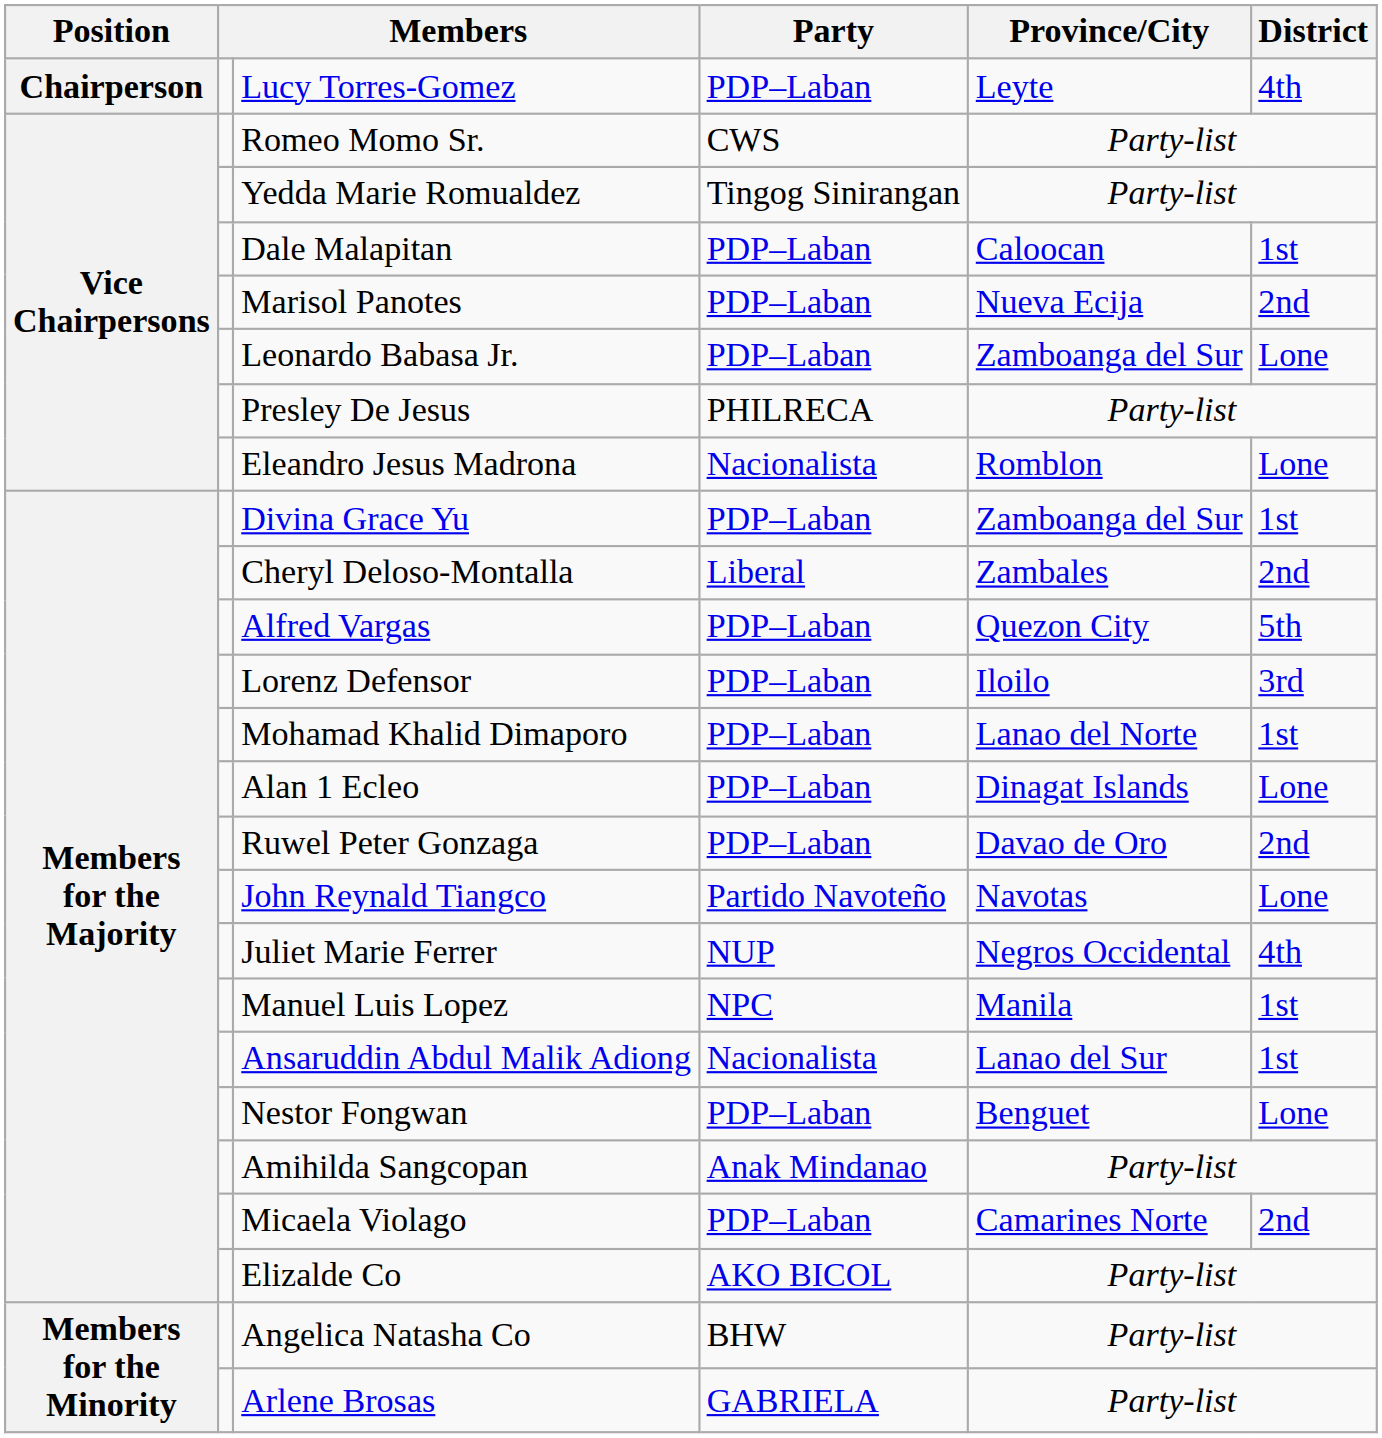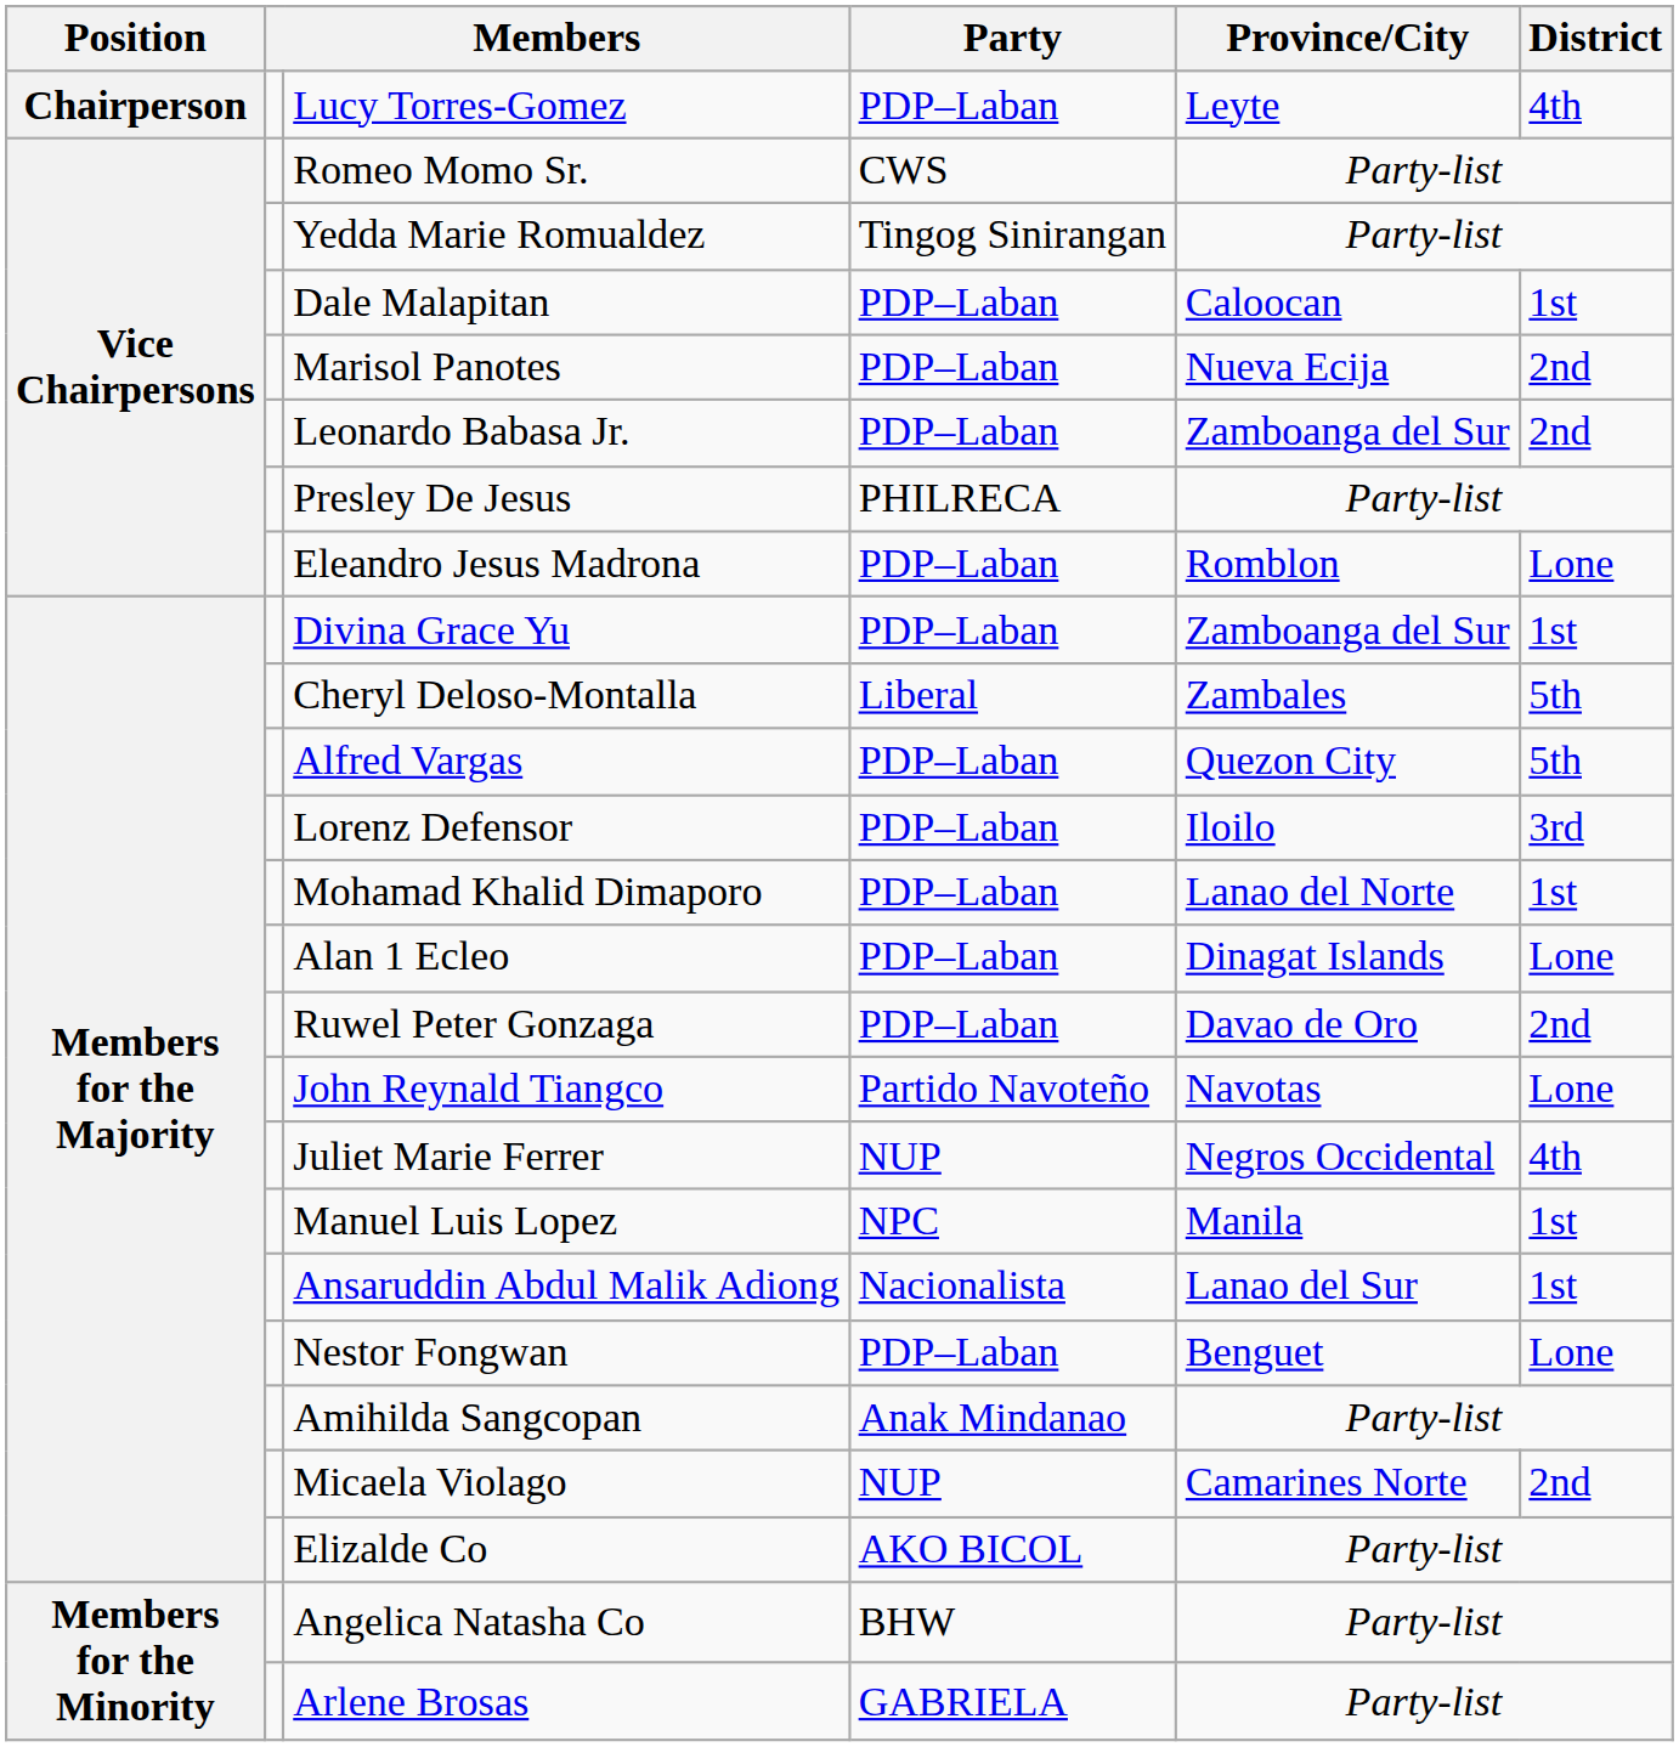Leonardo Babasa Jr. | District: Lone -> 2nd
Eleandro Jesus Madrona | Party: Nacionalista -> PDP–Laban
Cheryl Deloso-Montalla | District: 2nd -> 5th
Micaela Violago | Party: PDP–Laban -> NUP
